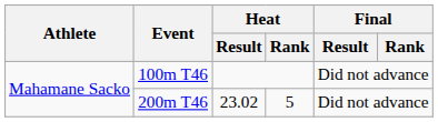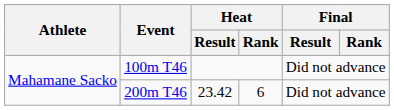200m T46 | Heat / Result: 23.02 -> 23.42
200m T46 | Heat / Rank: 5 -> 6
